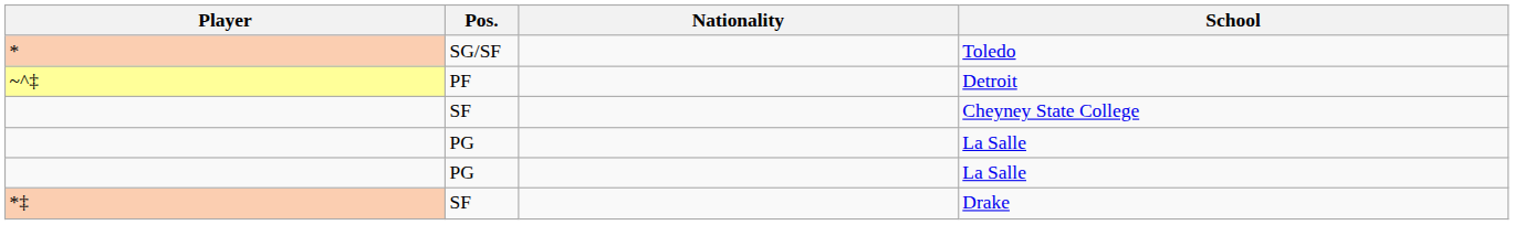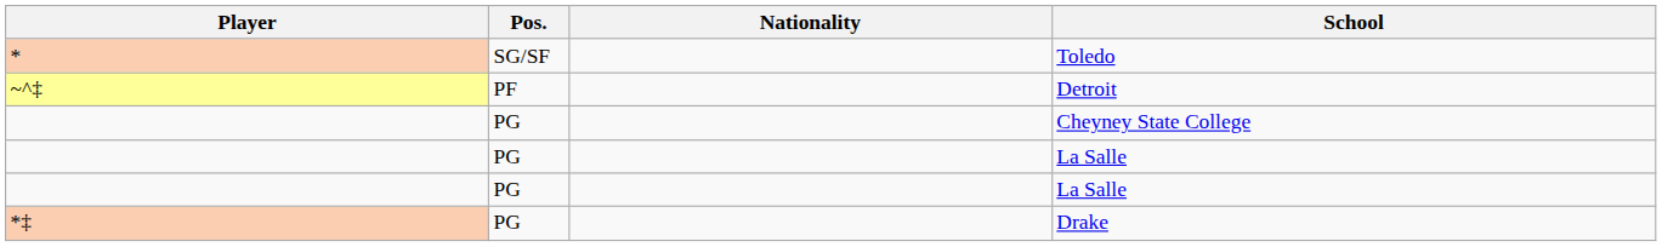Cheyney State College | Pos.: SF -> PG
Drake | Pos.: SF -> PG
